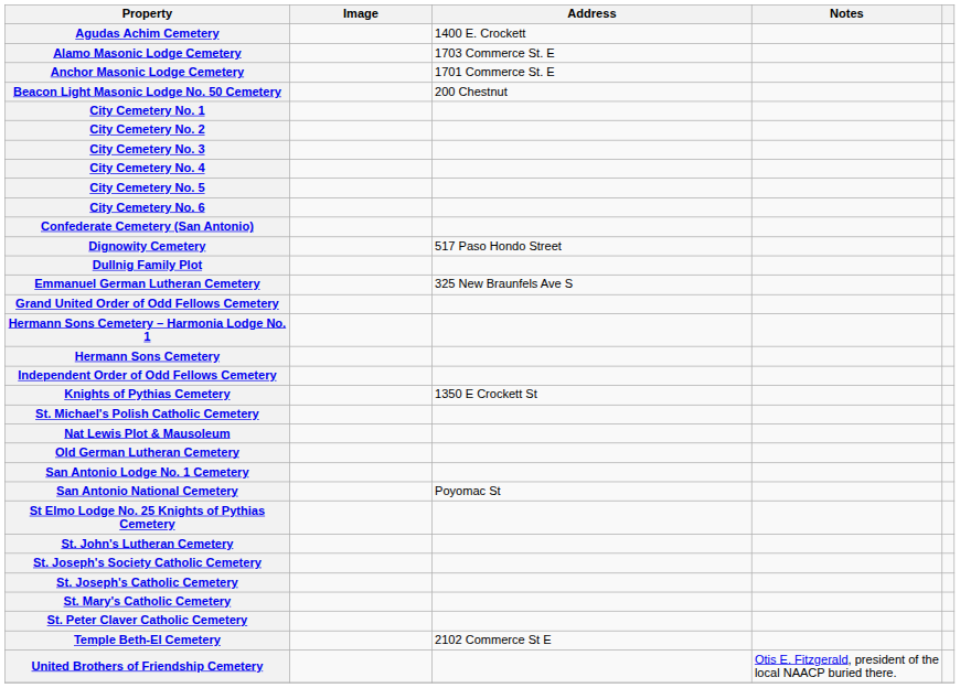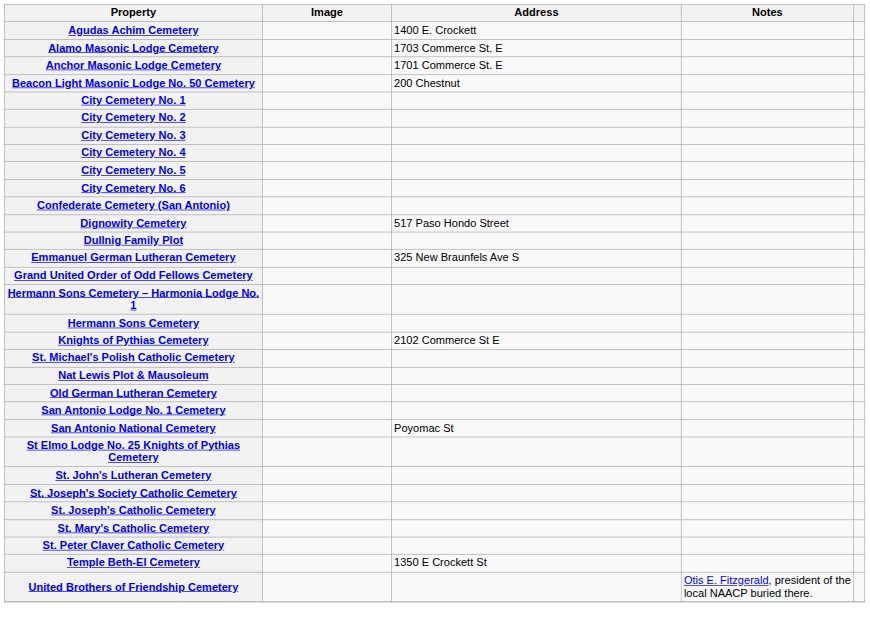- row: Independent Order of Odd Fellows Cemetery
Knights of Pythias Cemetery | Address: 1350 E Crockett St -> 2102 Commerce St E
Temple Beth-El Cemetery | Address: 2102 Commerce St E -> 1350 E Crockett St
